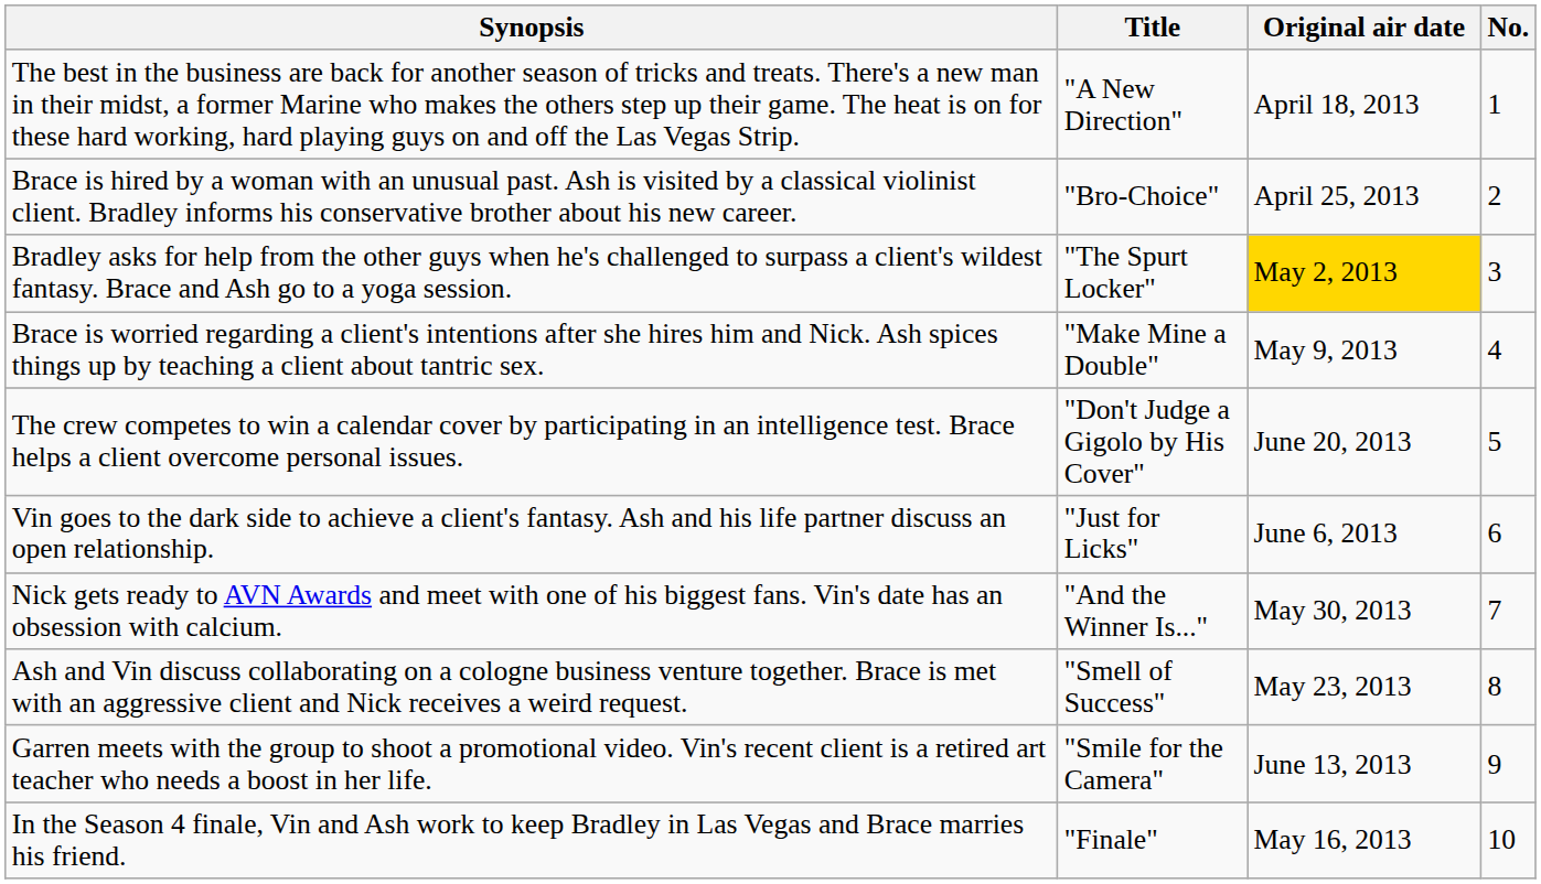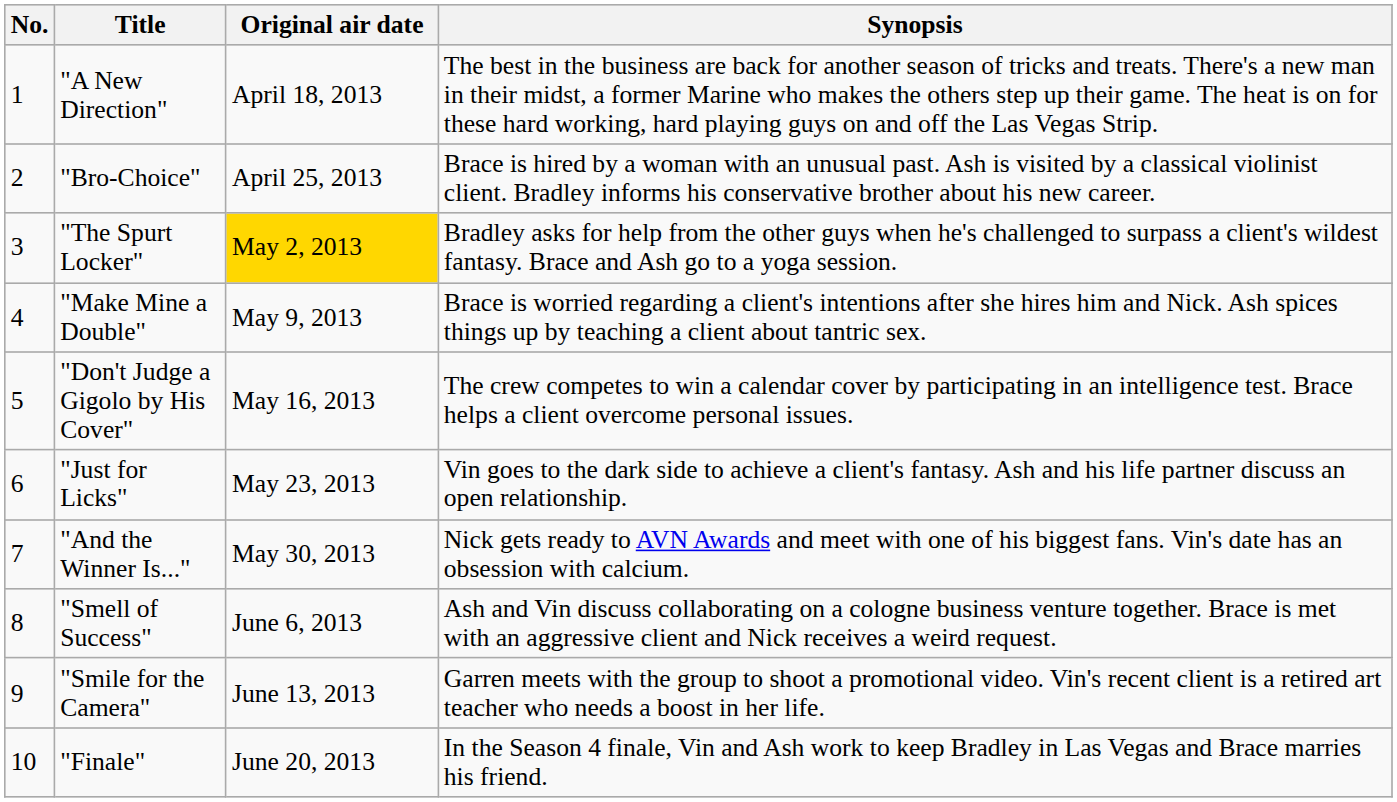columns swapped: No. <-> Synopsis
"Don't Judge a Gigolo by His Cover" | Original air date: June 20, 2013 -> May 16, 2013
"Just for Licks" | Original air date: June 6, 2013 -> May 23, 2013
"Smell of Success" | Original air date: May 23, 2013 -> June 6, 2013
"Finale" | Original air date: May 16, 2013 -> June 20, 2013
